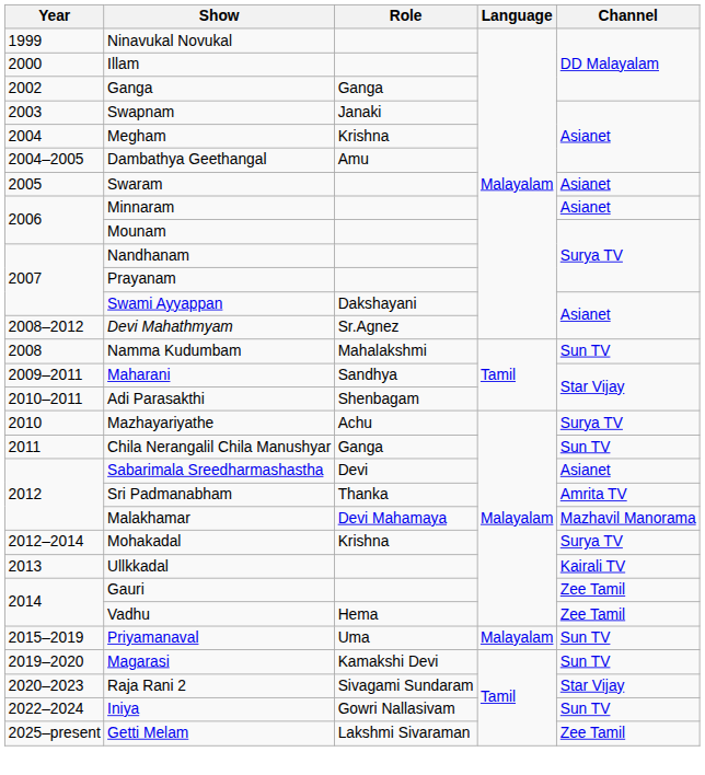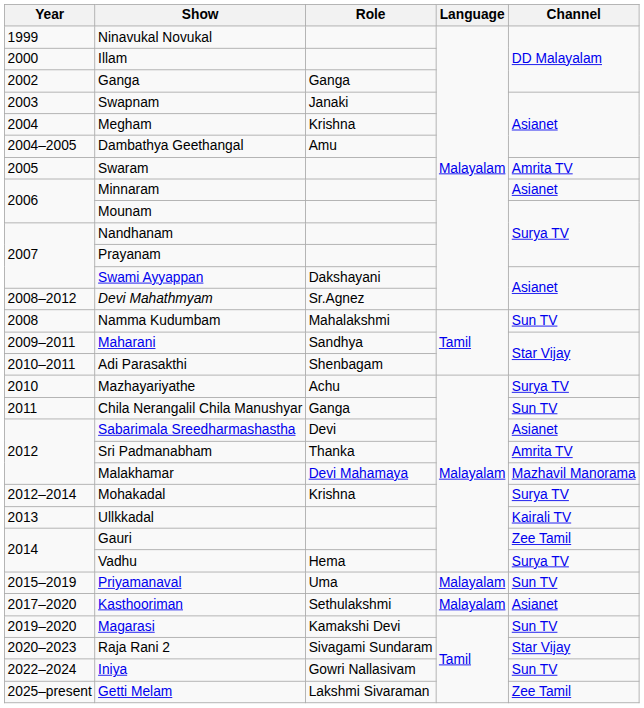Swaram | Channel: Asianet -> Amrita TV
Vadhu | Channel: Zee Tamil -> Surya TV
+ row: 2017–2020 | Kasthooriman | Sethulakshmi | Malayalam | Asianet
